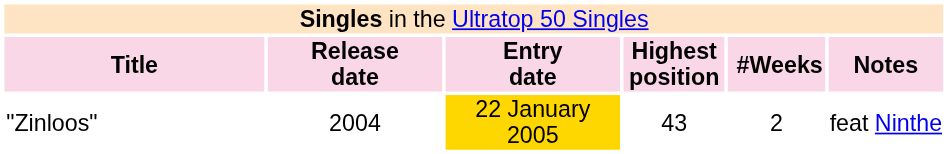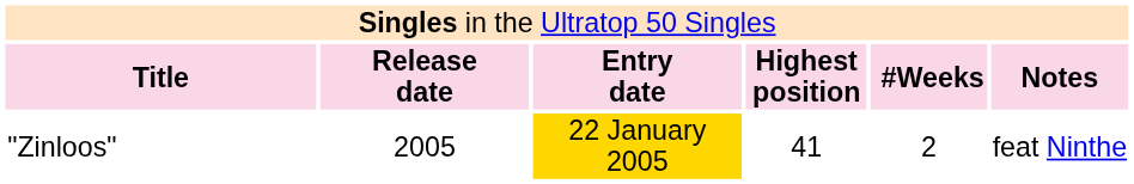"Zinloos" | column 2: 2004 -> 2005
"Zinloos" | column 4: 43 -> 41
